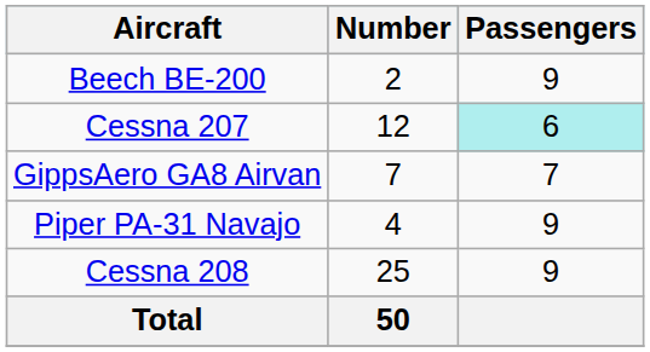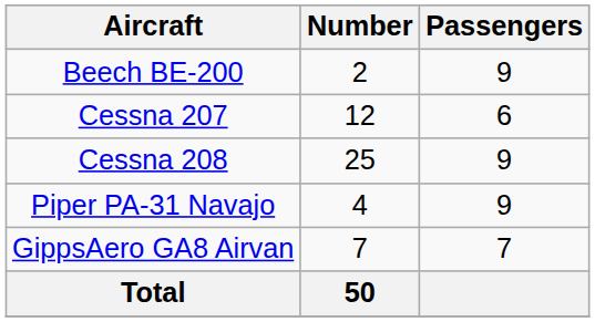Cessna 207 | Passengers: paleturquoise background -> no background
rows swapped: Cessna 208 <-> GippsAero GA8 Airvan
